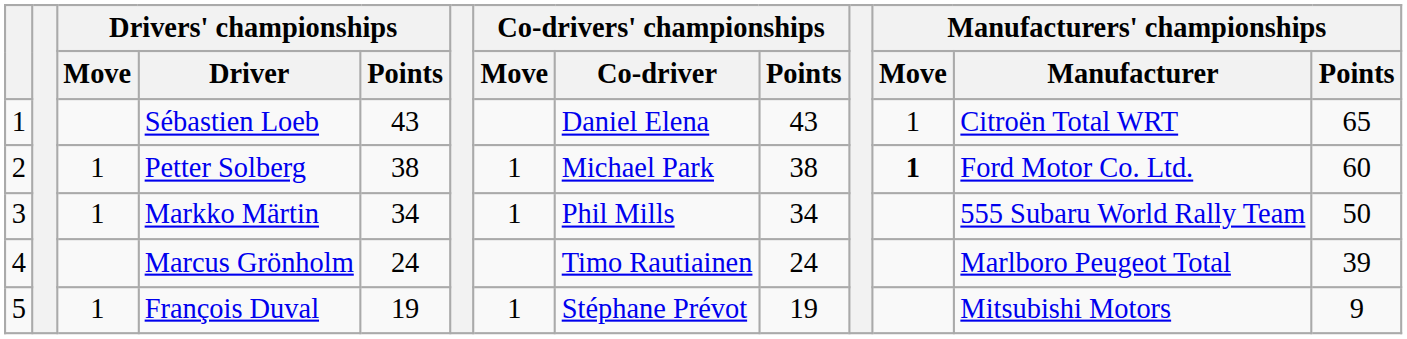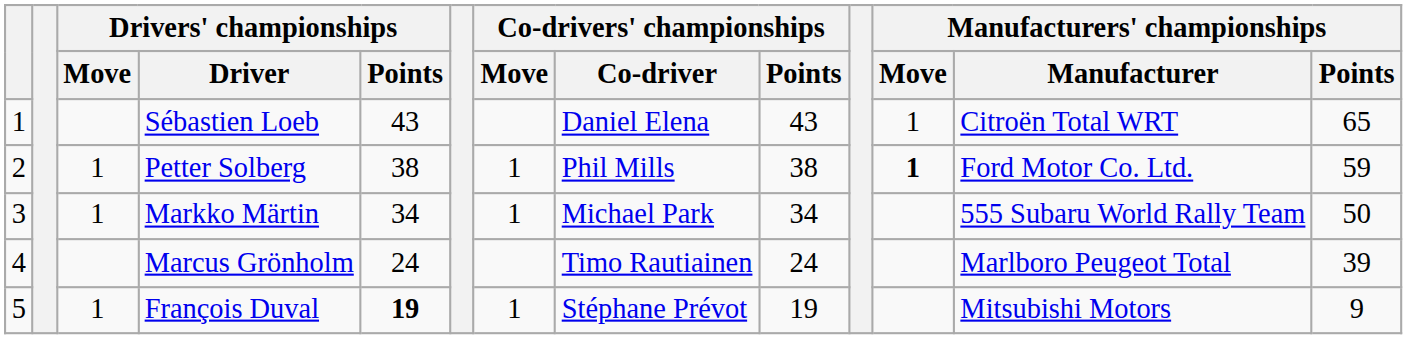Petter Solberg | Co-drivers' championships / Co-driver: Michael Park -> Phil Mills
Petter Solberg | Manufacturers' championships / Points: 60 -> 59
Markko Märtin | Co-drivers' championships / Co-driver: Phil Mills -> Michael Park
François Duval | Drivers' championships / Points: normal -> bold
